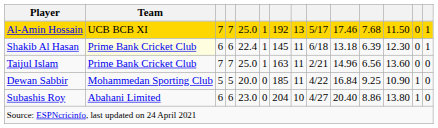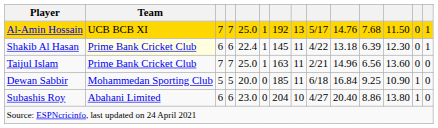Al-Amin Hossain | column 10: 17.46 -> 14.76
Shakib Al Hasan | column 9: 6/18 -> 4/22
Dewan Sabbir | column 9: 4/22 -> 6/18
